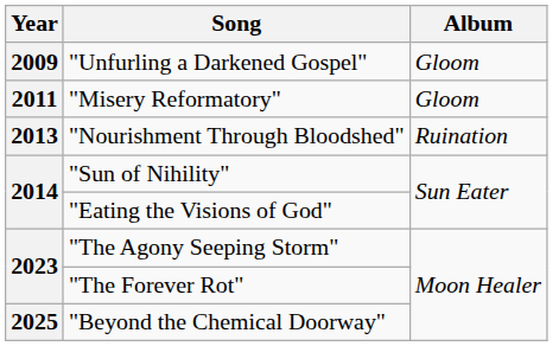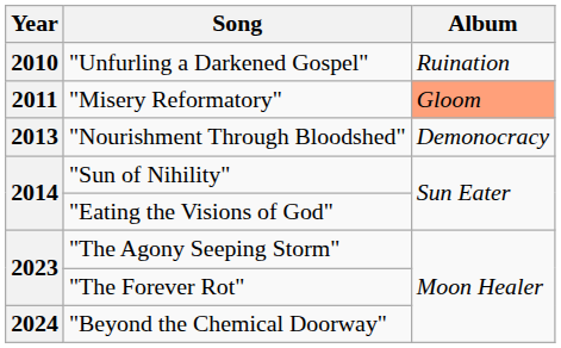"Unfurling a Darkened Gospel" | Year: 2009 -> 2010
"Unfurling a Darkened Gospel" | Album: Gloom -> Ruination
"Misery Reformatory" | Album: no background -> lightsalmon background
"Nourishment Through Bloodshed" | Album: Ruination -> Demonocracy
"Beyond the Chemical Doorway" | Year: 2025 -> 2024
